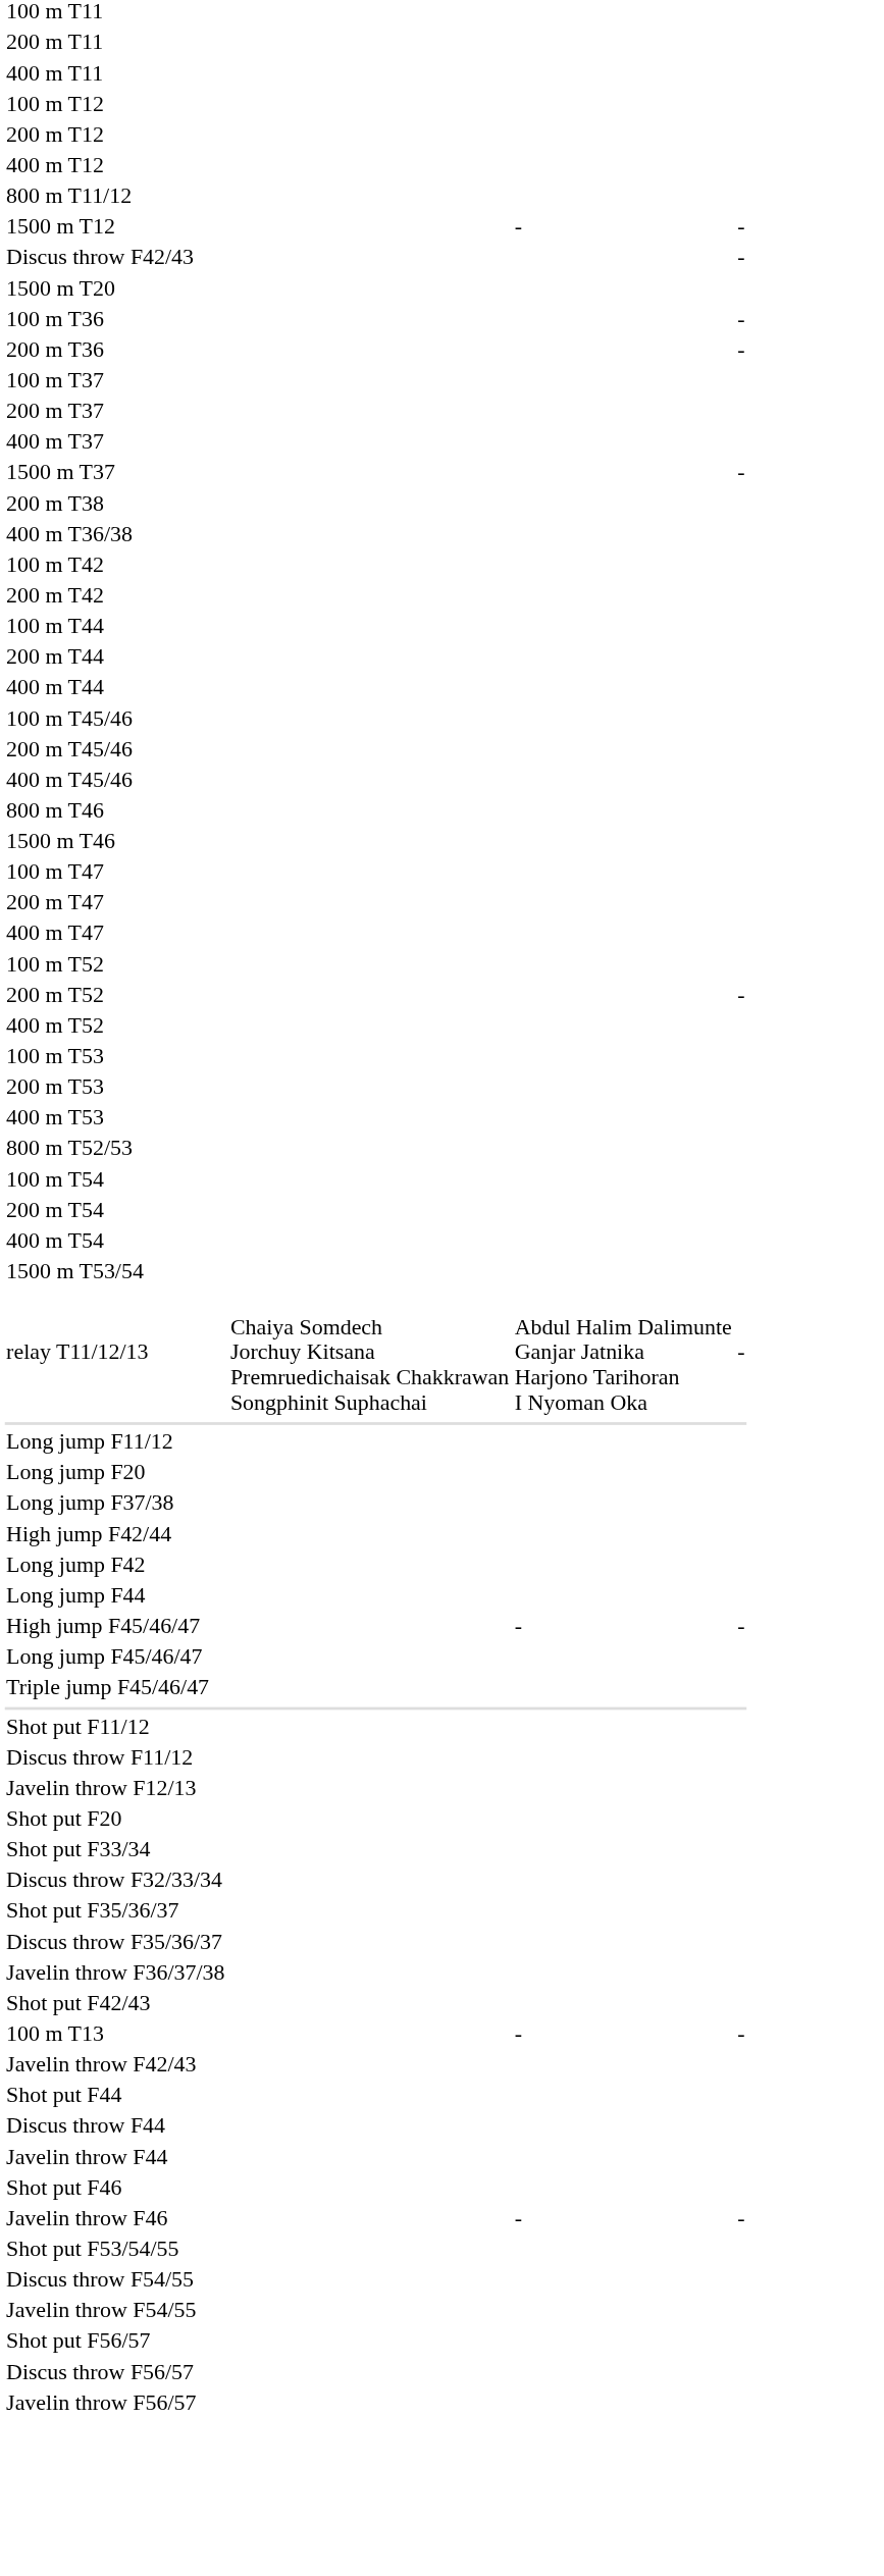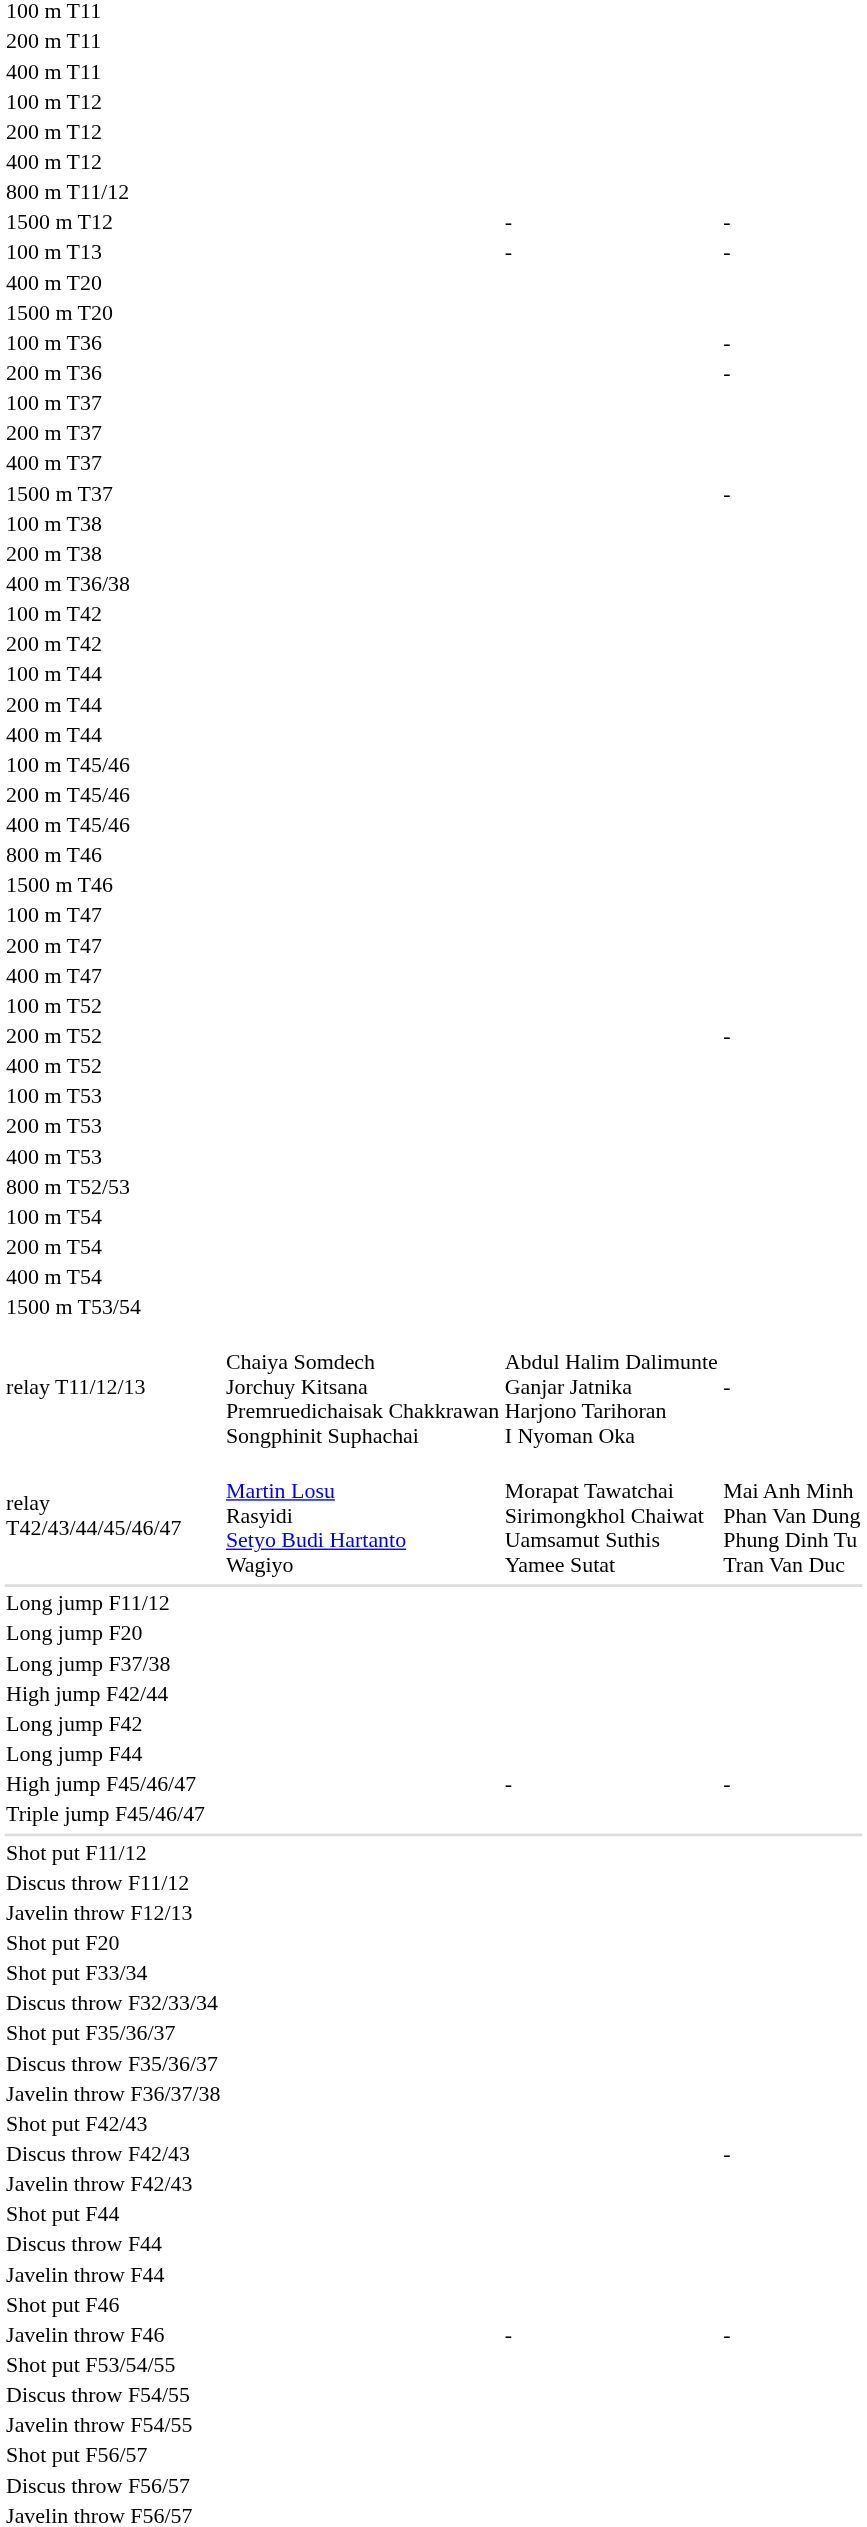rows swapped: 100 m T13 <-> Discus throw F42/43
+ row: 400 m T20
+ row: 100 m T38
+ row: relay T42/43/44/45/46/47 | Martin Losu Rasyidi Setyo Budi Hartanto Wagiyo | Morapat Tawatchai Sirimongkhol Chaiwat Uamsamut Suthis Yamee Sutat | Mai Anh Minh Phan Van Dung Phung Dinh Tu Tran Van Duc
- row: Long jump F45/46/47
